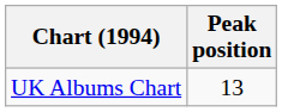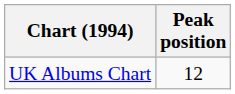UK Albums Chart | Peak position: 13 -> 12
